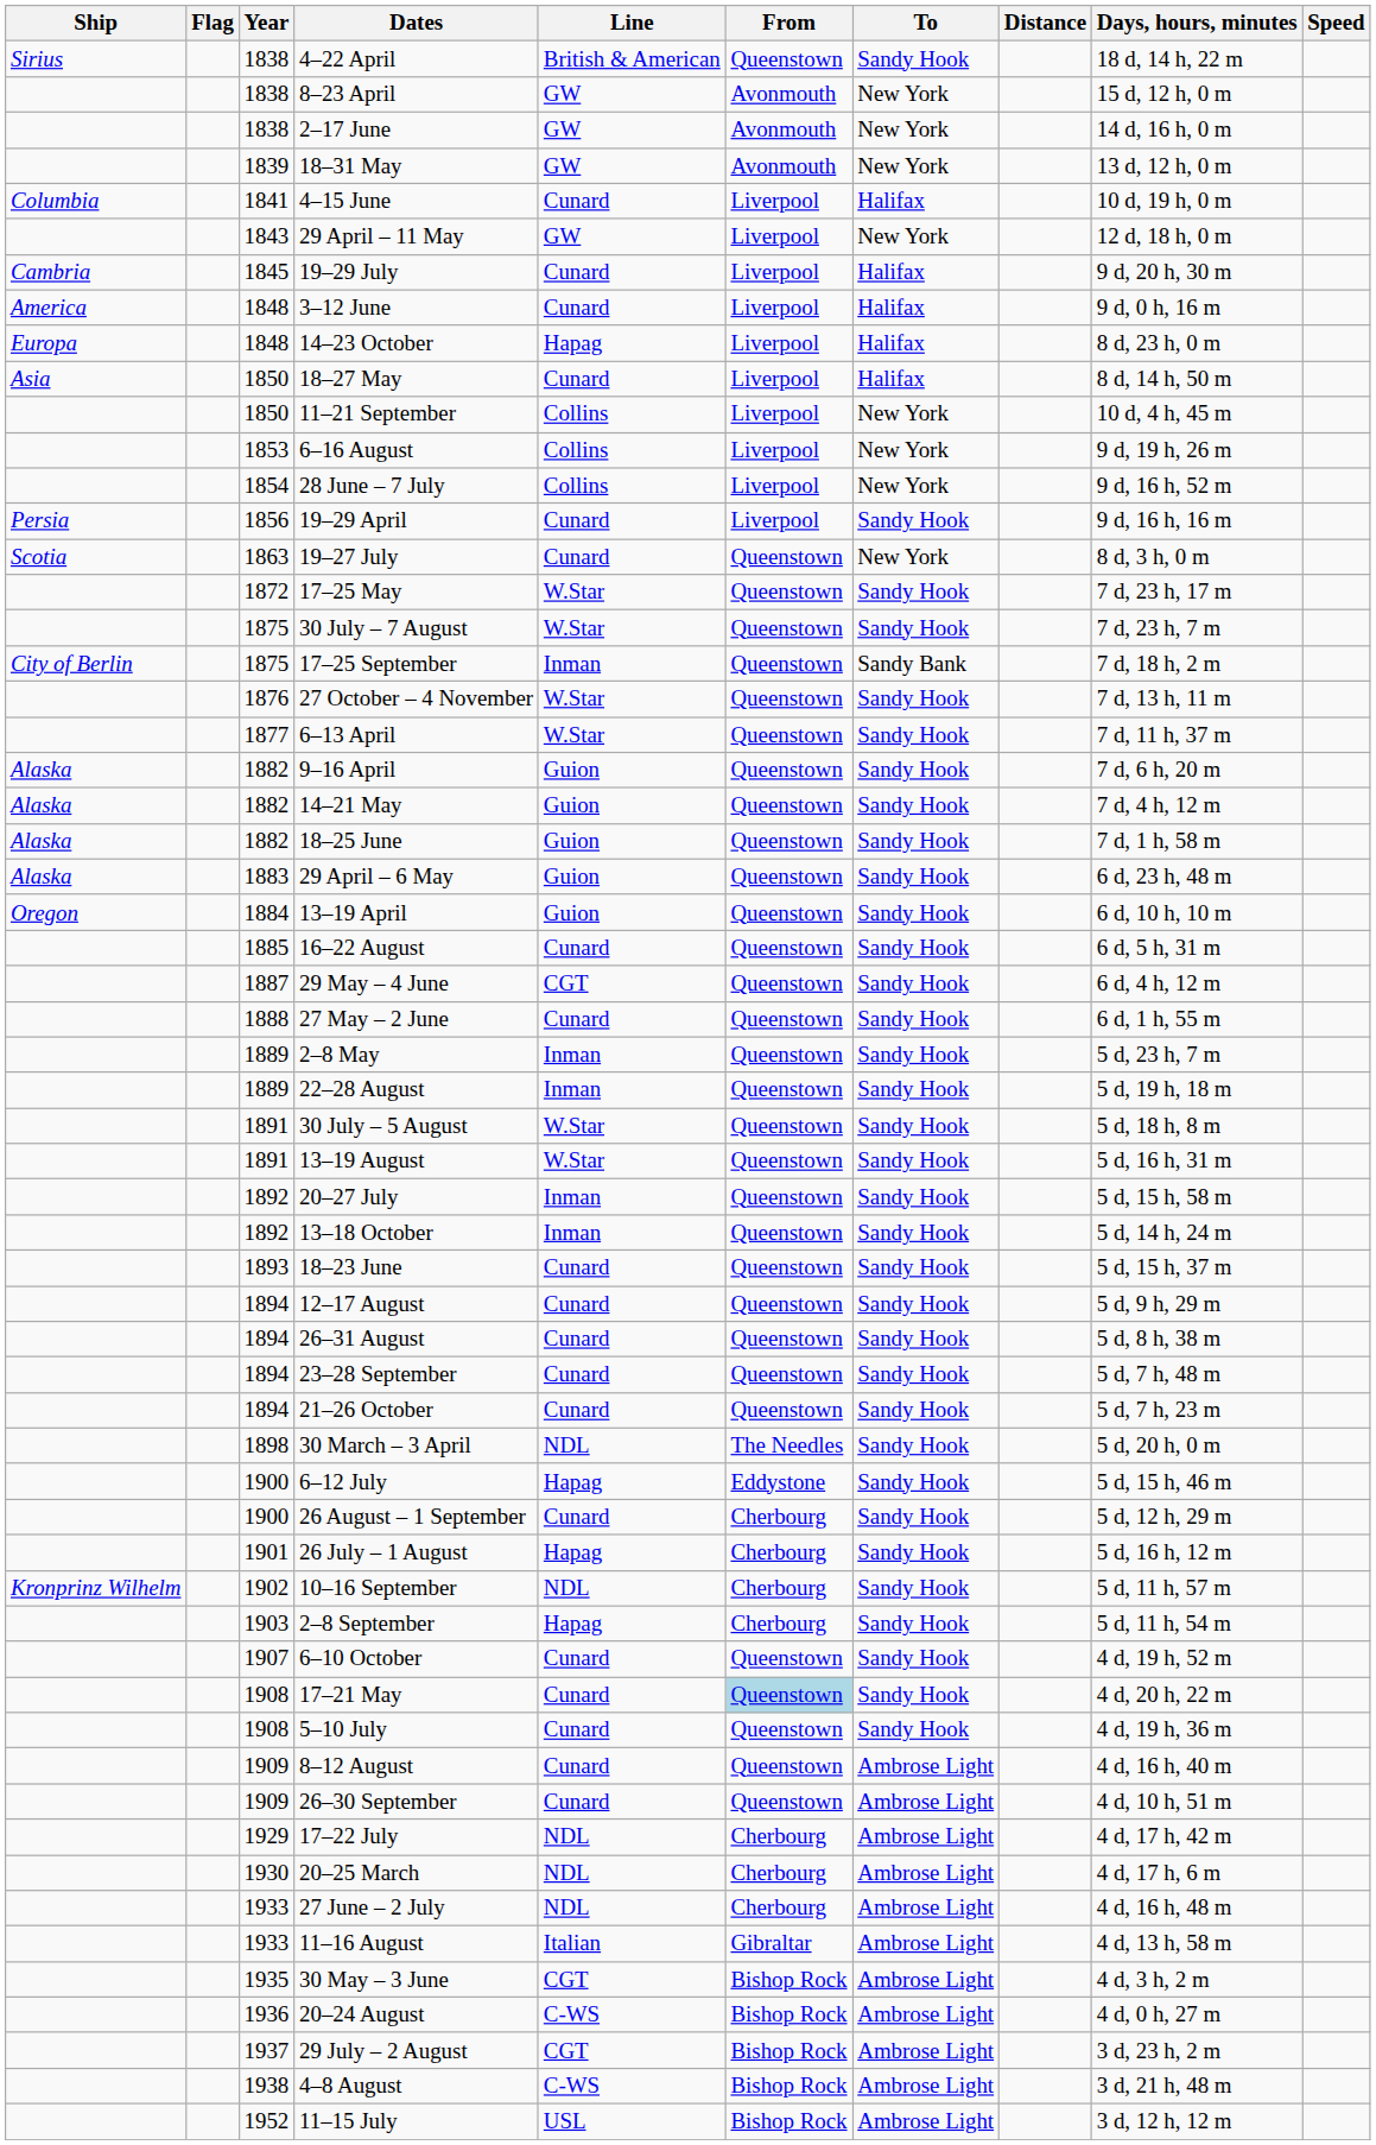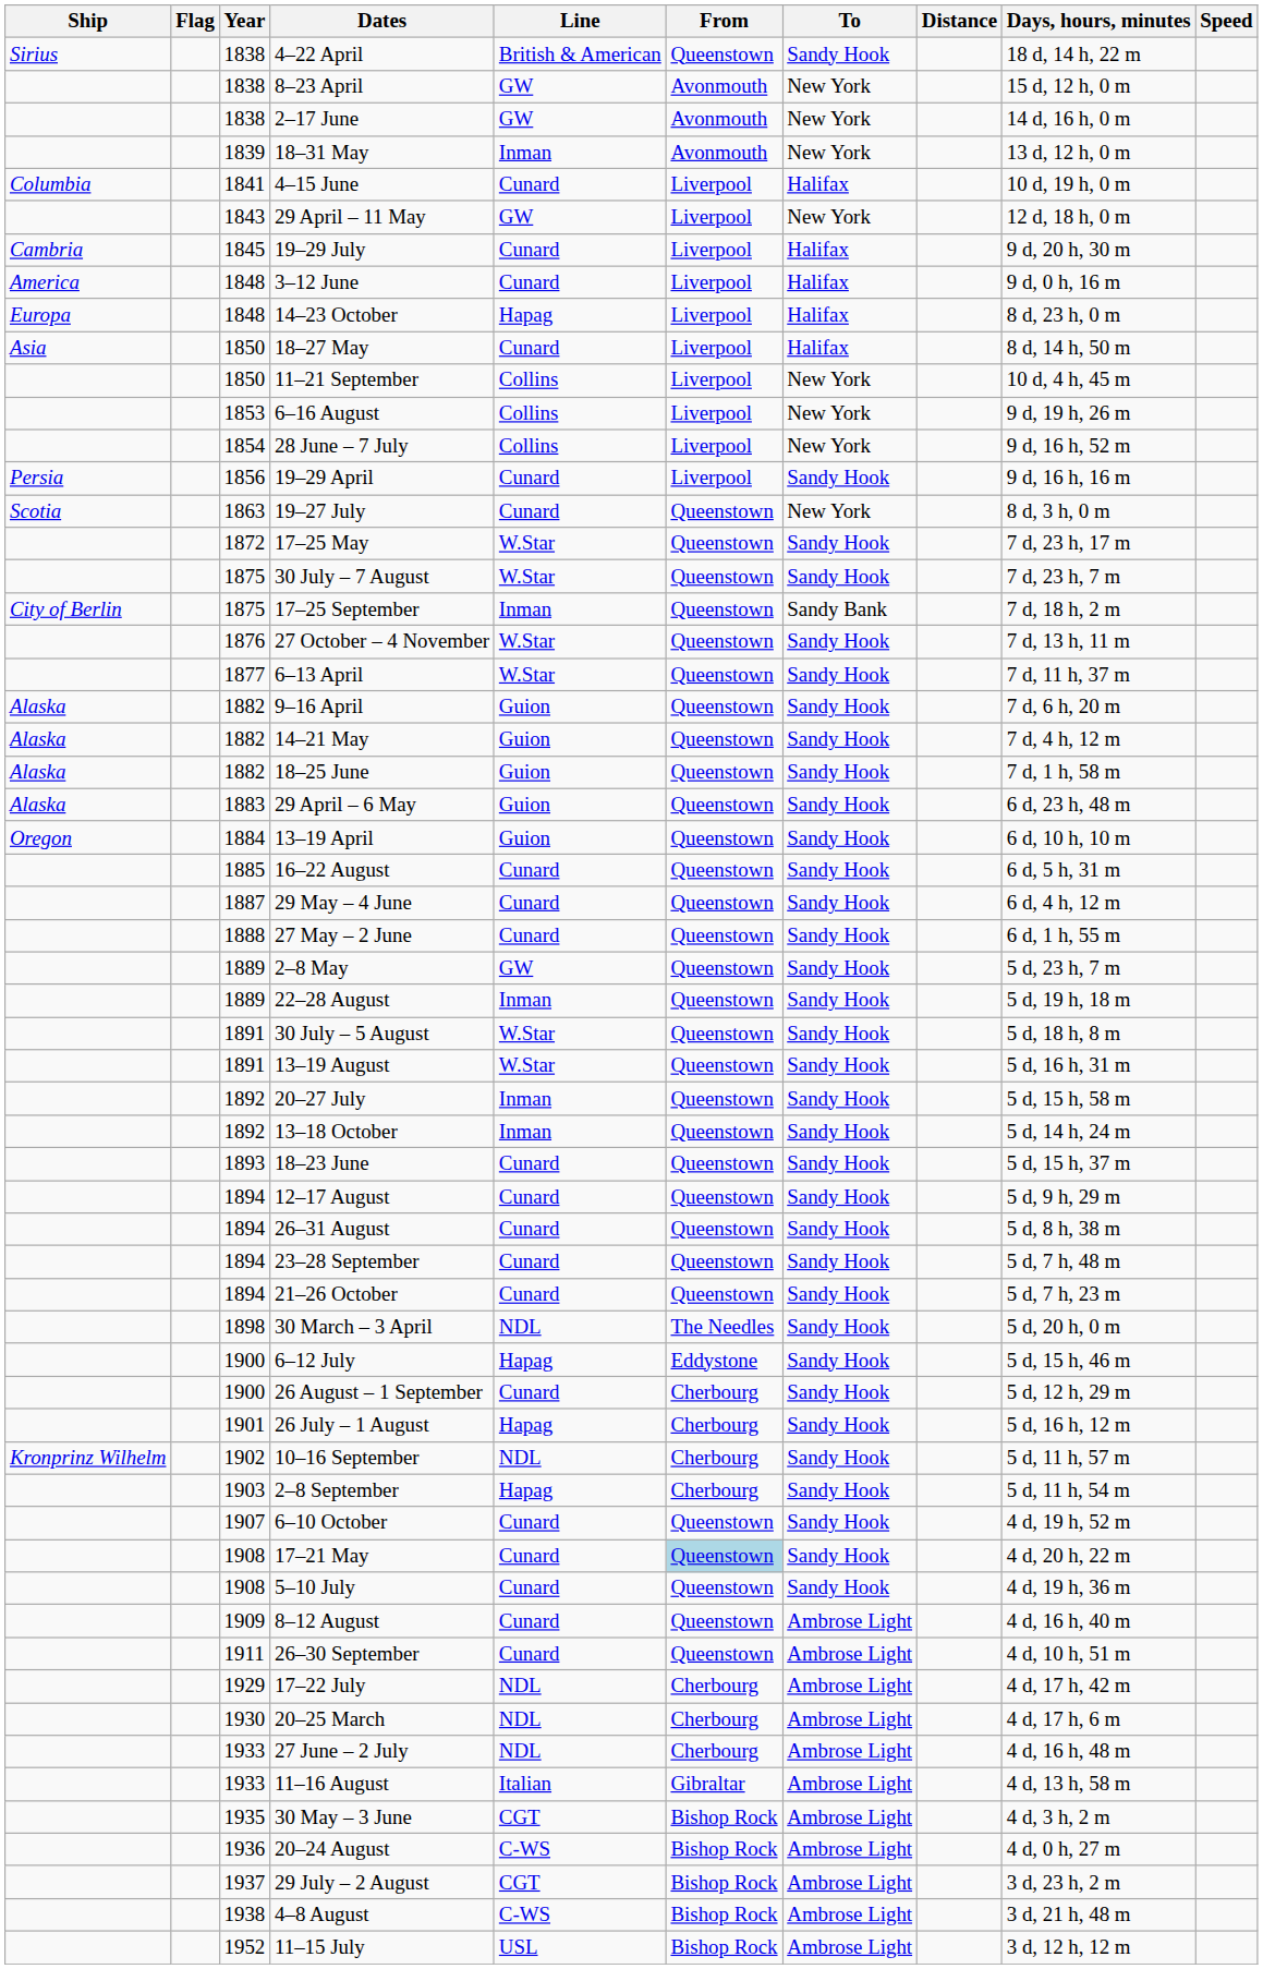18–31 May | Line: GW -> Inman
29 May – 4 June | Line: CGT -> Cunard
2–8 May | Line: Inman -> GW
26–30 September | Year: 1909 -> 1911
